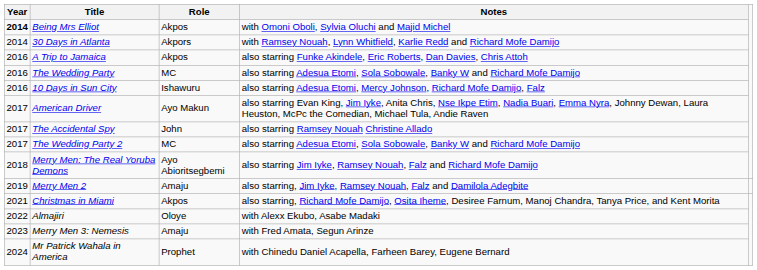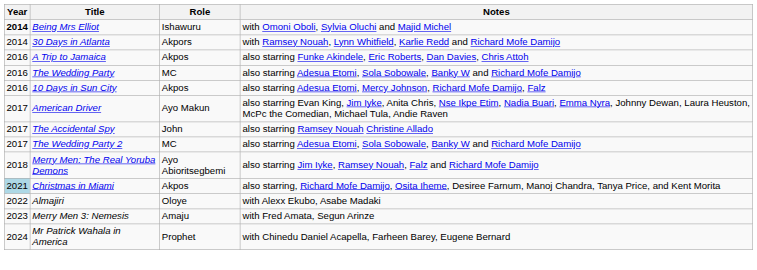Being Mrs Elliot | Role: Akpos -> Ishawuru
10 Days in Sun City | Role: Ishawuru -> Akpos
- row: 2019 | Merry Men 2 | Amaju | also starring, Jim Iyke, Ramsey Nouah, Falz and Damilola Adegbite
Christmas in Miami | Year: no background -> lightblue background
